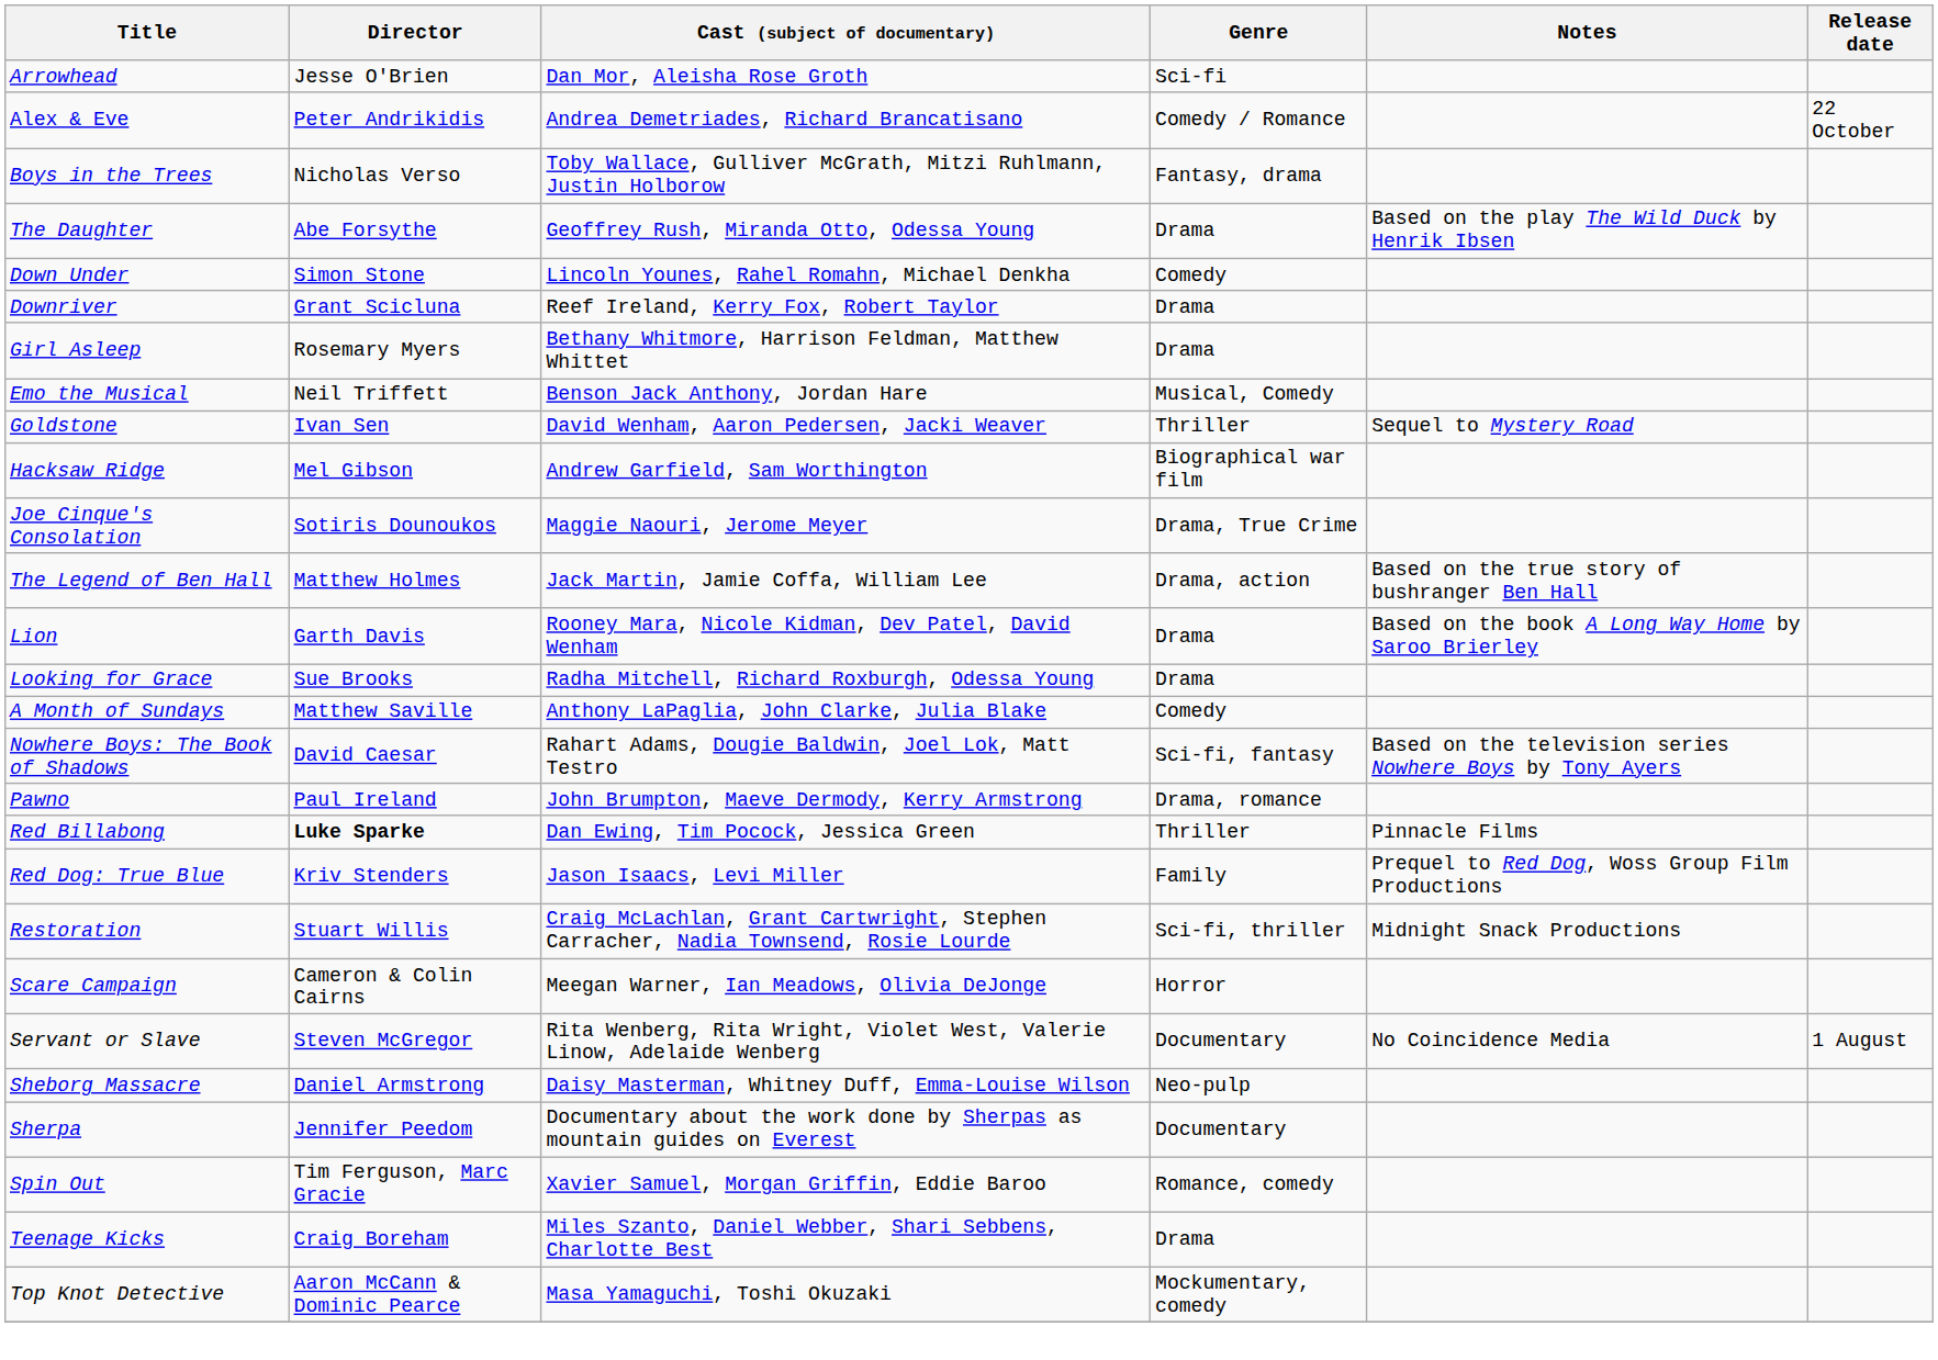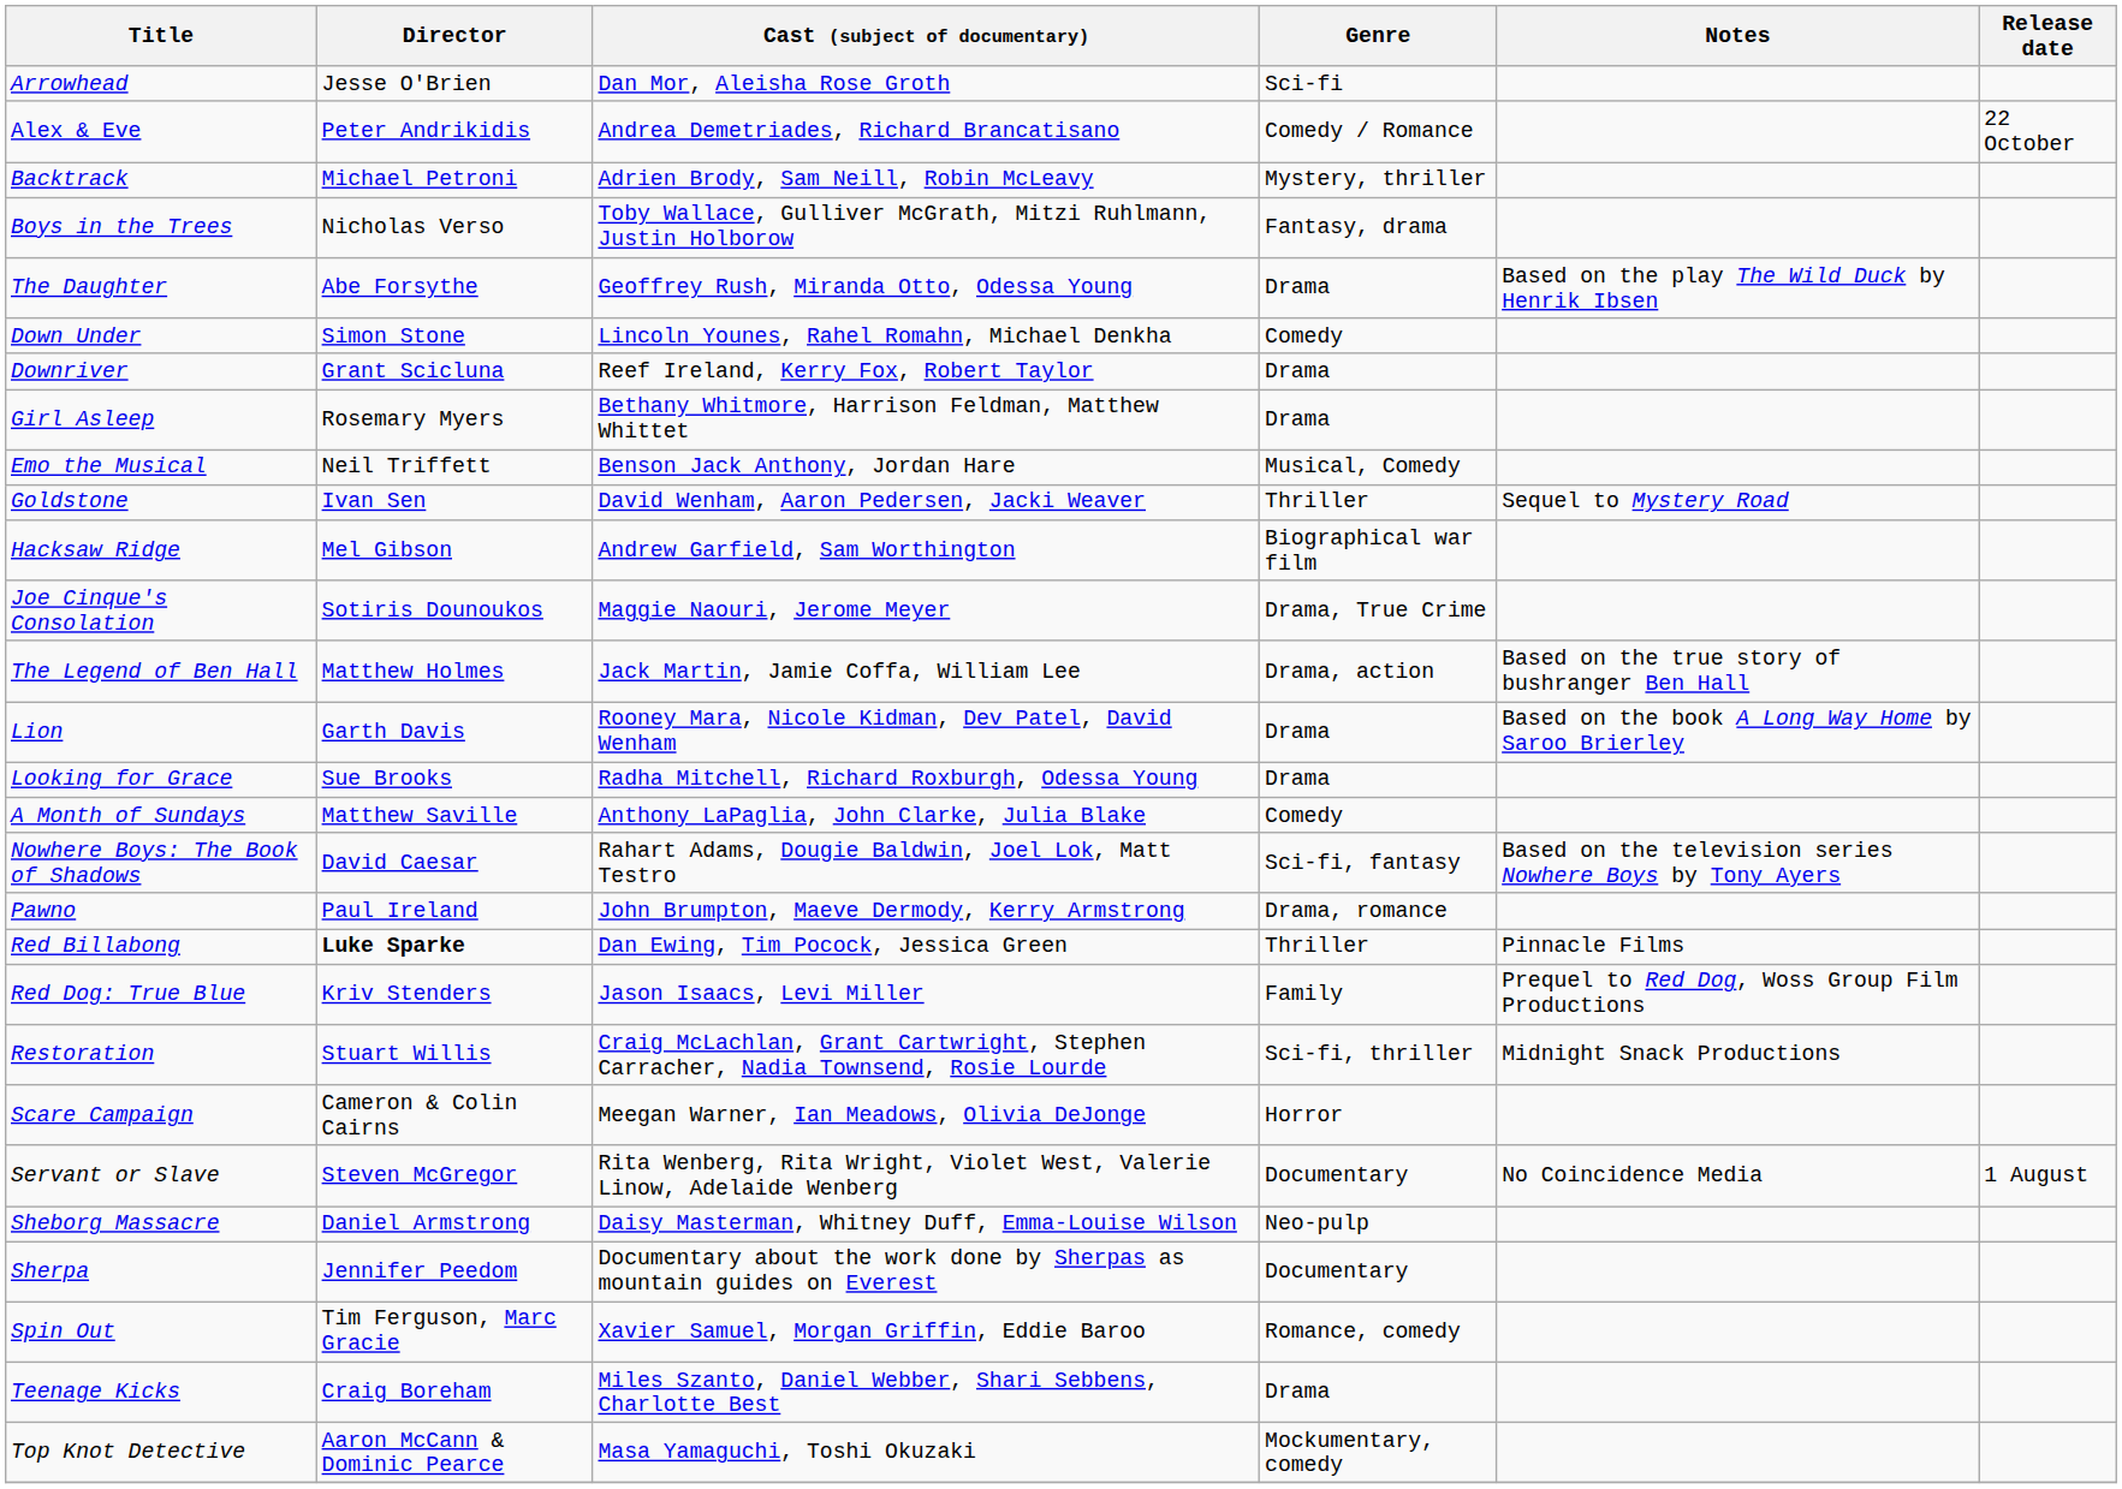+ row: Backtrack | Michael Petroni | Adrien Brody, Sam Neill, Robin McLeavy | Mystery, thriller
